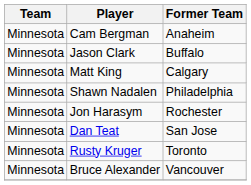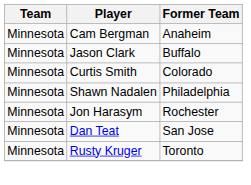- row: Minnesota | Matt King | Calgary
+ row: Minnesota | Curtis Smith | Colorado
- row: Minnesota | Bruce Alexander | Vancouver
